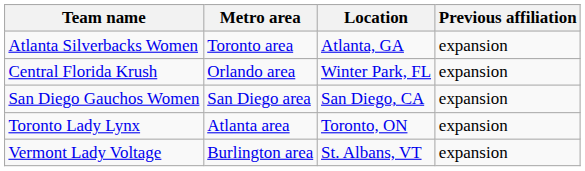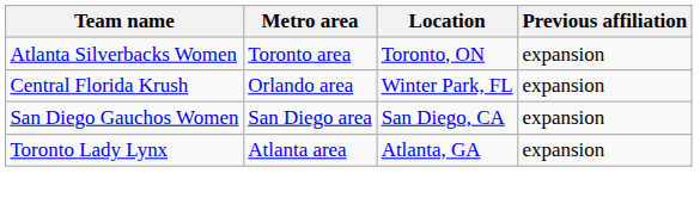Atlanta Silverbacks Women | Location: Atlanta, GA -> Toronto, ON
Toronto Lady Lynx | Location: Toronto, ON -> Atlanta, GA
- row: Vermont Lady Voltage | Burlington area | St. Albans, VT | expansion
